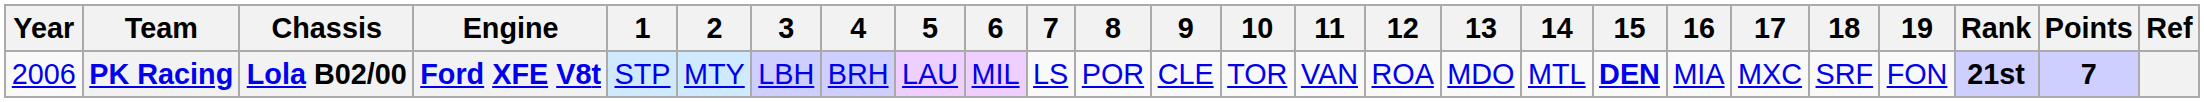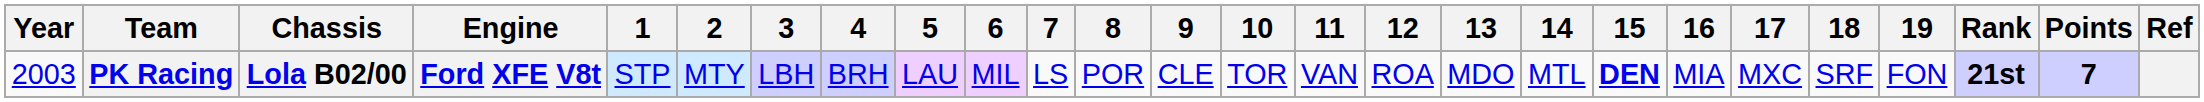PK Racing | Year: 2006 -> 2003
